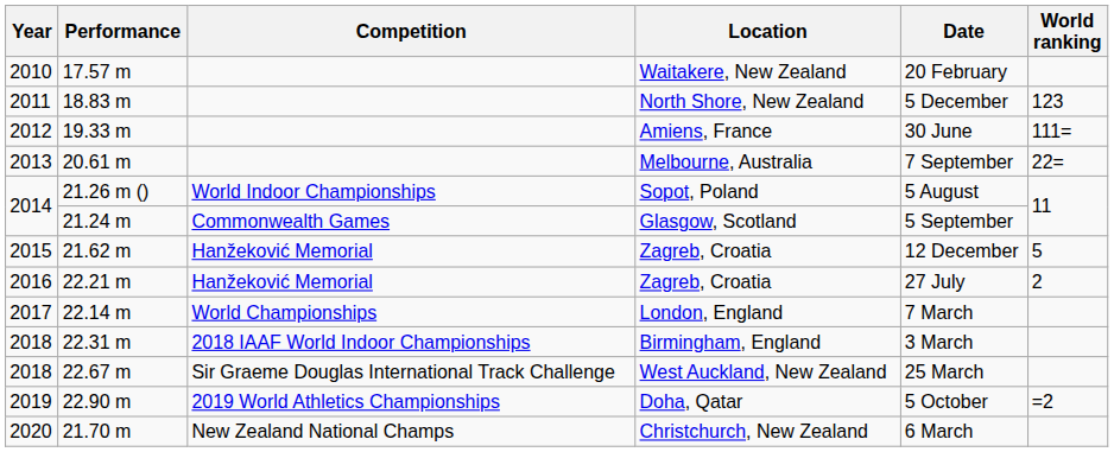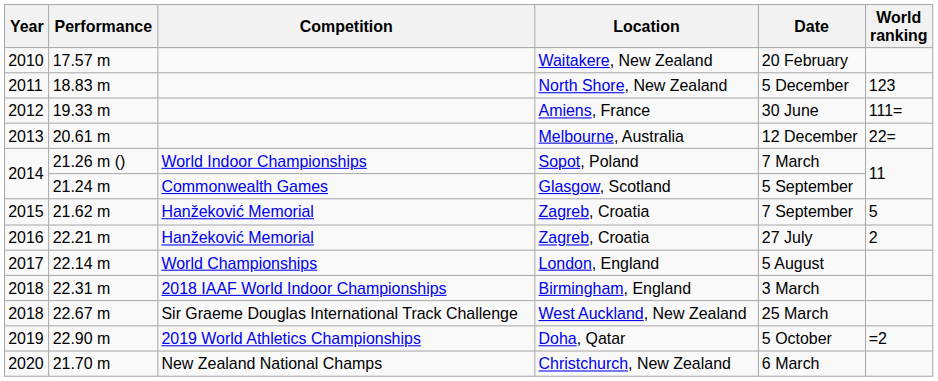Melbourne, Australia | Date: 7 September -> 12 December
Sopot, Poland | Date: 5 August -> 7 March
21.62 m / Zagreb, Croatia | Date: 12 December -> 7 September
London, England | Date: 7 March -> 5 August
